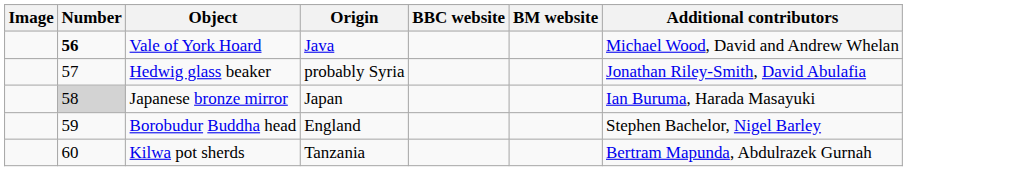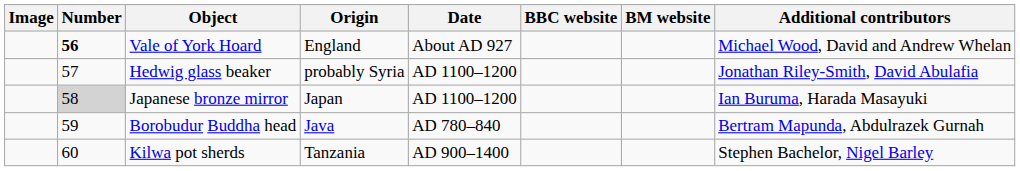+ column: Date | About AD 927 | AD 1100–1200 | AD 1100–1200 | AD 780–840 | AD 900–1400
Vale of York Hoard | Origin: Java -> England
Borobudur Buddha head | Origin: England -> Java
Borobudur Buddha head | Additional contributors: Stephen Bachelor, Nigel Barley -> Bertram Mapunda, Abdulrazek Gurnah
Kilwa pot sherds | Additional contributors: Bertram Mapunda, Abdulrazek Gurnah -> Stephen Bachelor, Nigel Barley
